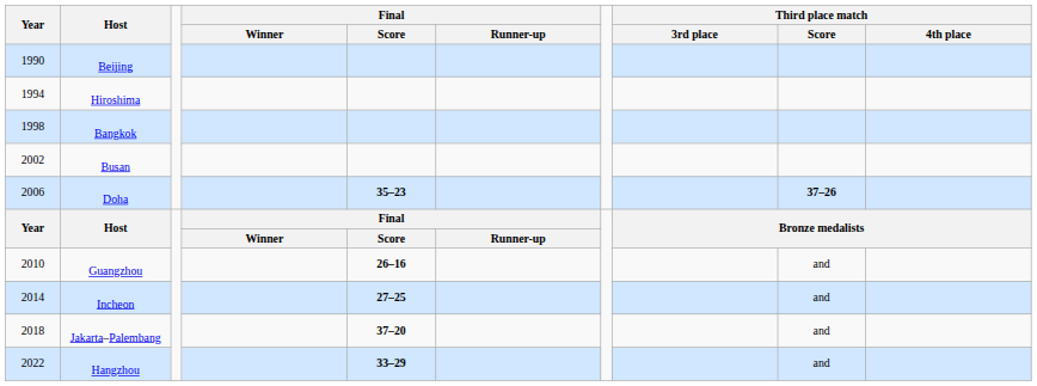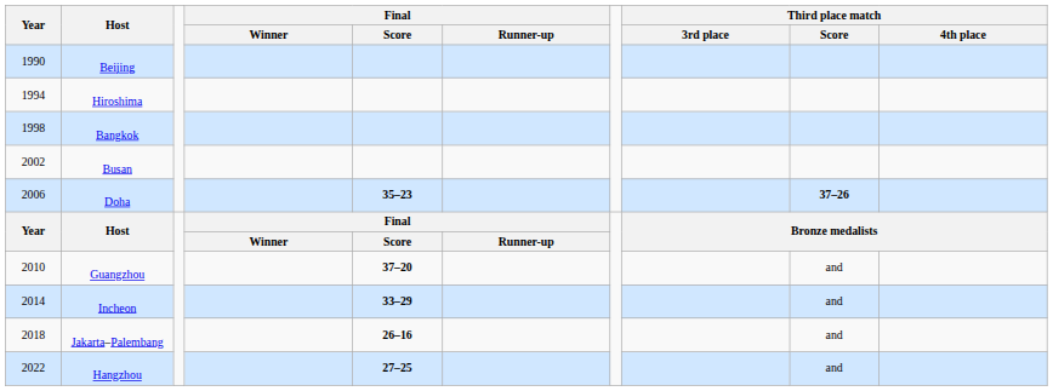Guangzhou | Final / Score: 26–16 -> 37–20
Incheon | Final / Score: 27–25 -> 33–29
Jakarta–Palembang | Final / Score: 37–20 -> 26–16
Hangzhou | Final / Score: 33–29 -> 27–25
